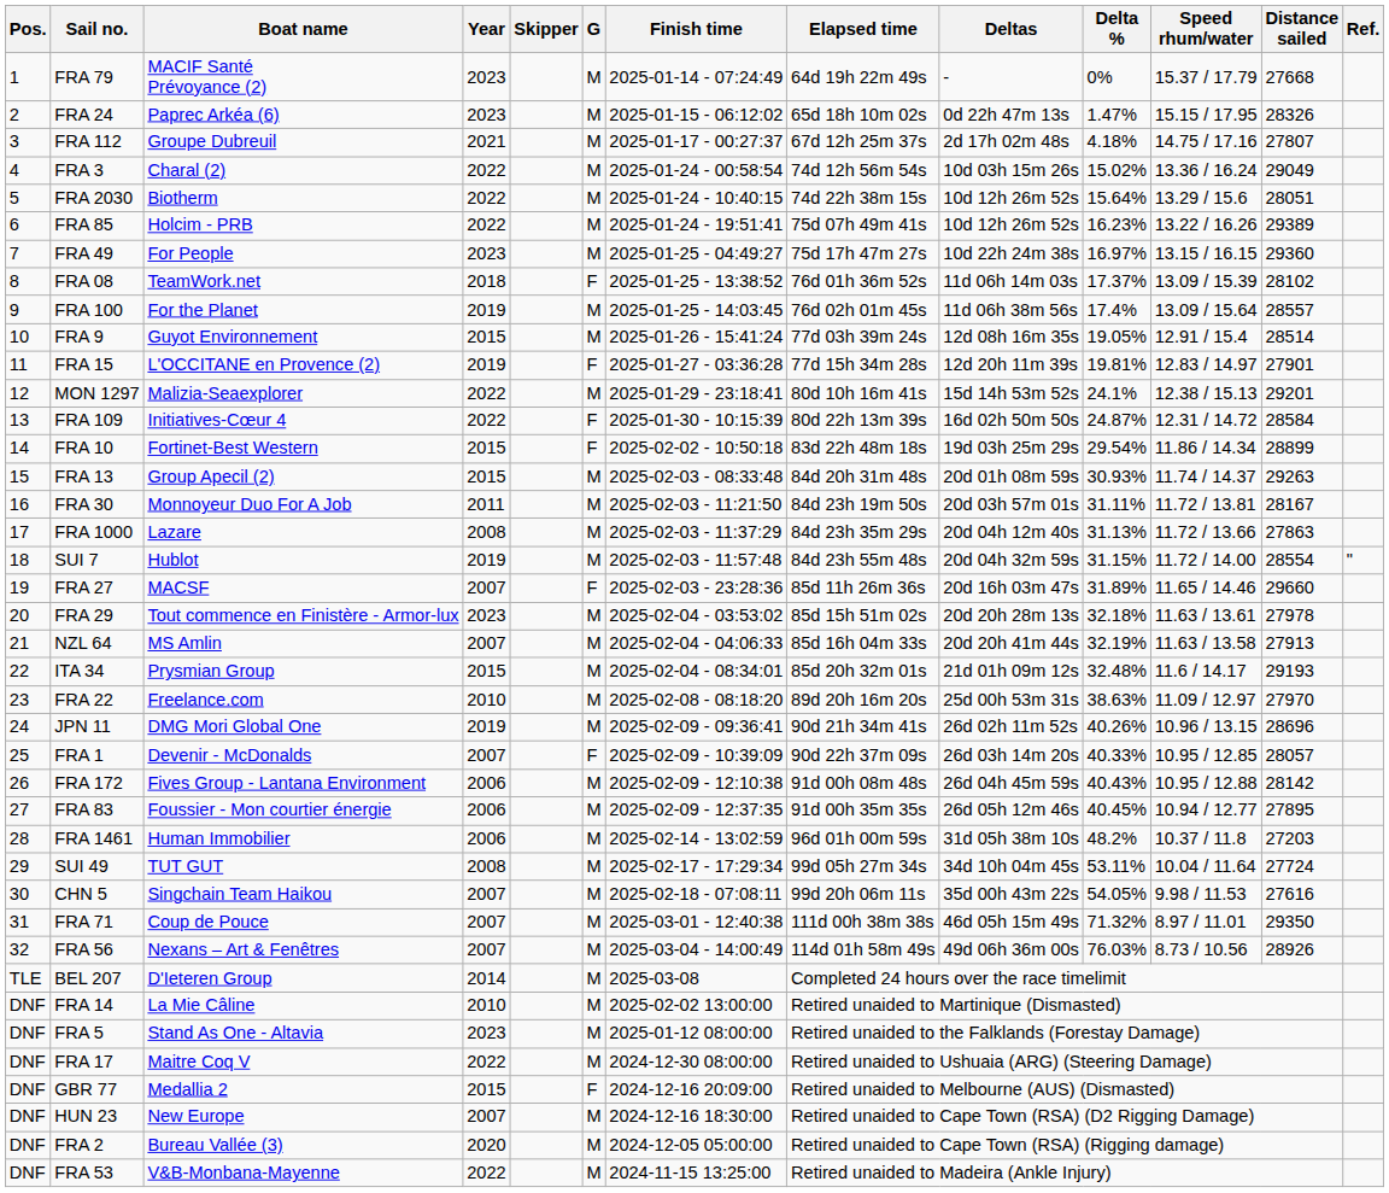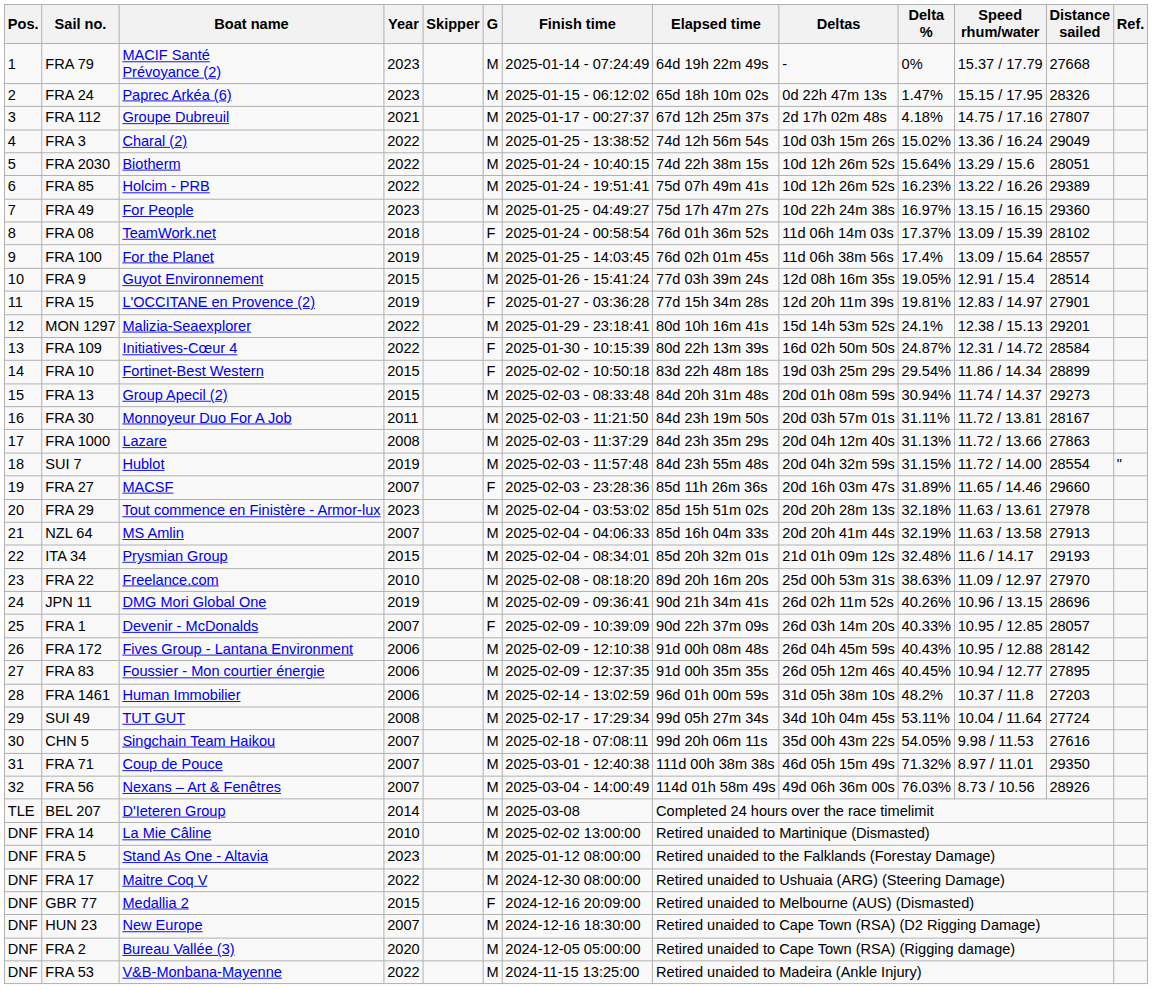FRA 3 | Finish time: 2025-01-24 - 00:58:54 -> 2025-01-25 - 13:38:52
FRA 08 | Finish time: 2025-01-25 - 13:38:52 -> 2025-01-24 - 00:58:54
FRA 13 | Delta %: 30.93% -> 30.94%
FRA 13 | Distance sailed: 29263 -> 29273
